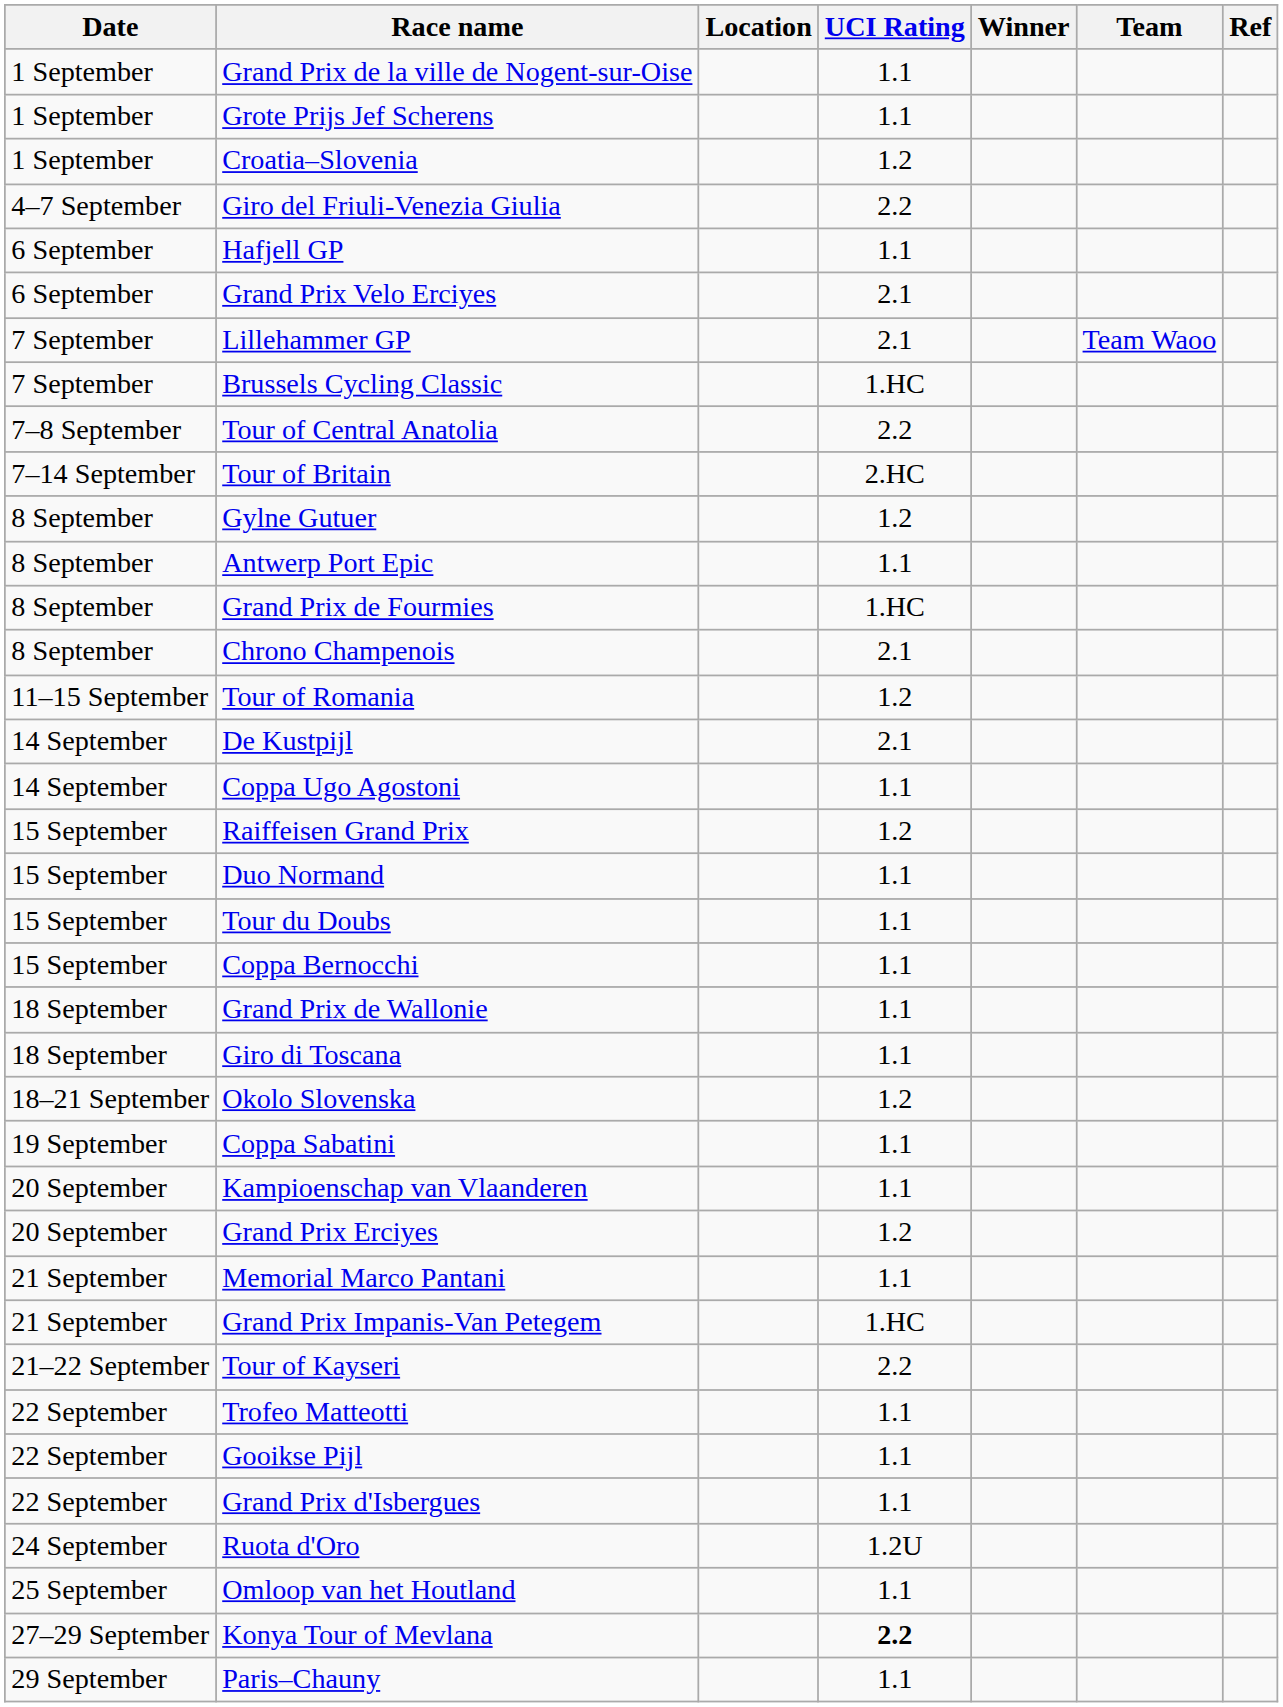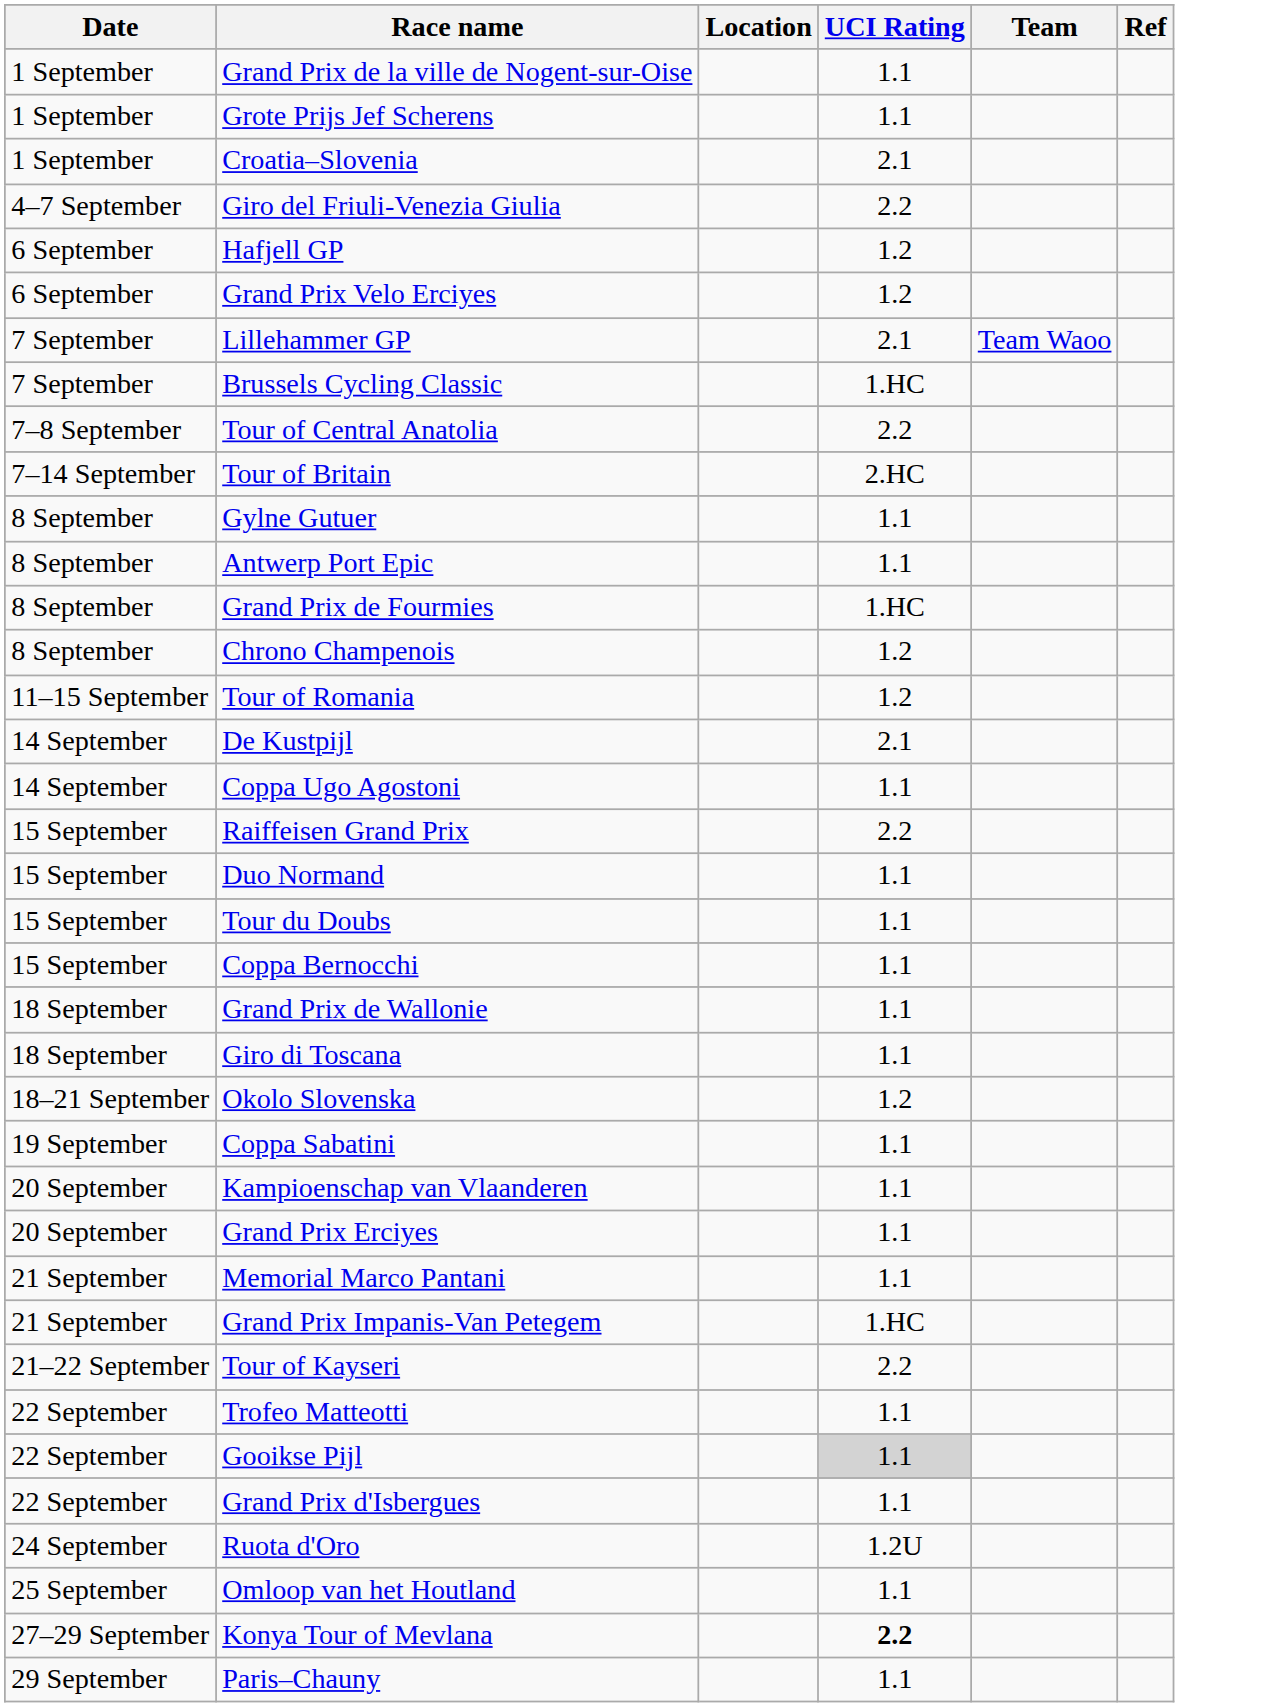- column: Winner
Croatia–Slovenia | UCI Rating: 1.2 -> 2.1
Hafjell GP | UCI Rating: 1.1 -> 1.2
Grand Prix Velo Erciyes | UCI Rating: 2.1 -> 1.2
Gylne Gutuer | UCI Rating: 1.2 -> 1.1
Chrono Champenois | UCI Rating: 2.1 -> 1.2
Raiffeisen Grand Prix | UCI Rating: 1.2 -> 2.2
Grand Prix Erciyes | UCI Rating: 1.2 -> 1.1
Gooikse Pijl | UCI Rating: no background -> lightgrey background
